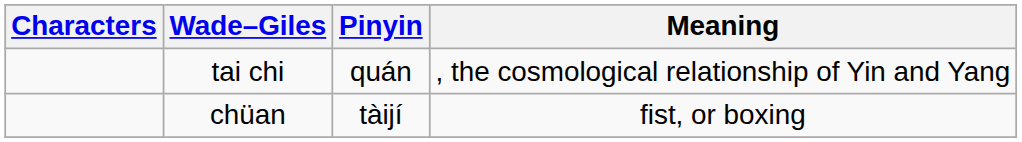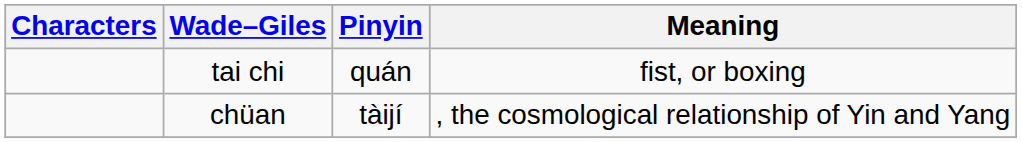tai chi | Meaning: , the cosmological relationship of Yin and Yang -> fist, or boxing
chüan | Meaning: fist, or boxing -> , the cosmological relationship of Yin and Yang
